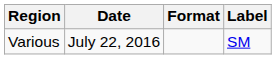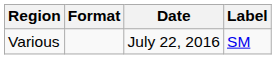columns swapped: Date <-> Format
